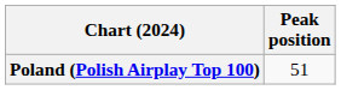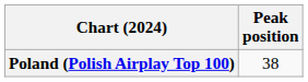Poland (Polish Airplay Top 100) | Peak position: 51 -> 38
